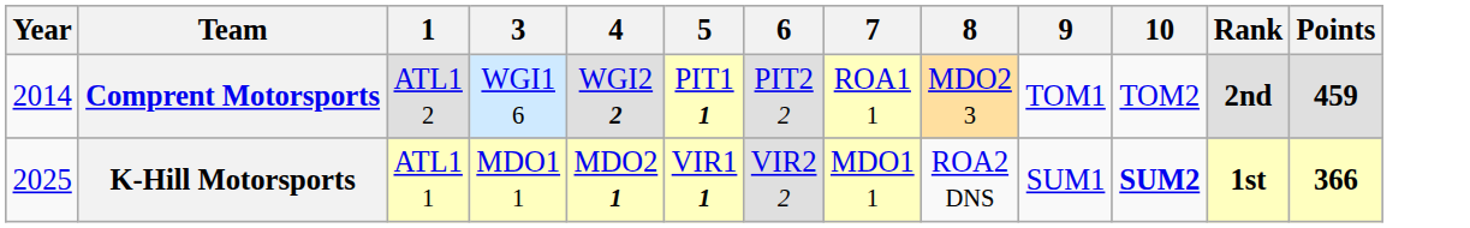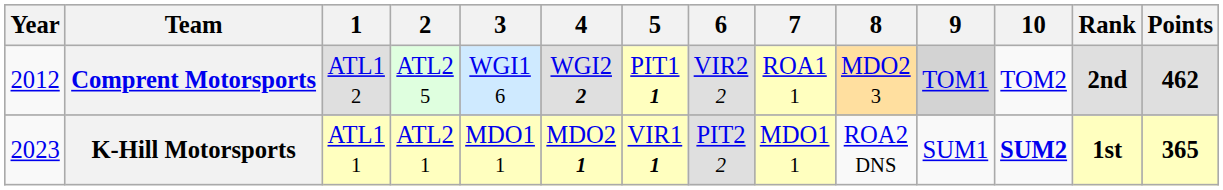+ column: 2 | ATL2 5 | ATL2 1
Comprent Motorsports | Year: 2014 -> 2012
Comprent Motorsports | 6: PIT2 2 -> VIR2 2
Comprent Motorsports | 9: no background -> lightgrey background
Comprent Motorsports | Points: 459 -> 462
K-Hill Motorsports | Year: 2025 -> 2023
K-Hill Motorsports | 6: VIR2 2 -> PIT2 2
K-Hill Motorsports | Points: 366 -> 365
